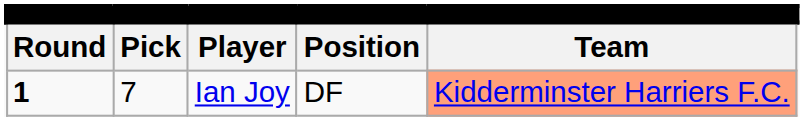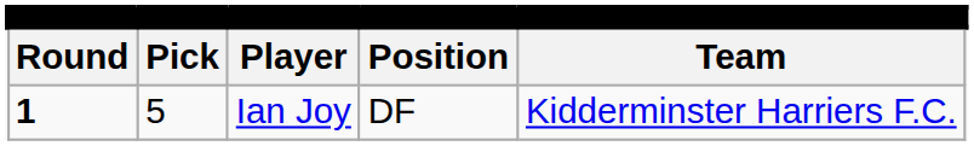Ian Joy | column 2: 7 -> 5
Ian Joy | column 5: lightsalmon background -> no background
